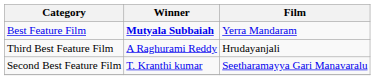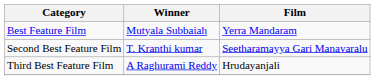Best Feature Film | Winner: bold -> normal
rows swapped: Second Best Feature Film <-> Third Best Feature Film
